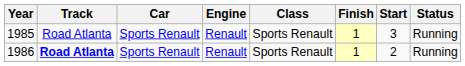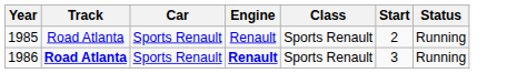- column: Finish | 1 | 1
1985 | Start: 3 -> 2
1986 | Engine: normal -> bold
1986 | Start: 2 -> 3
